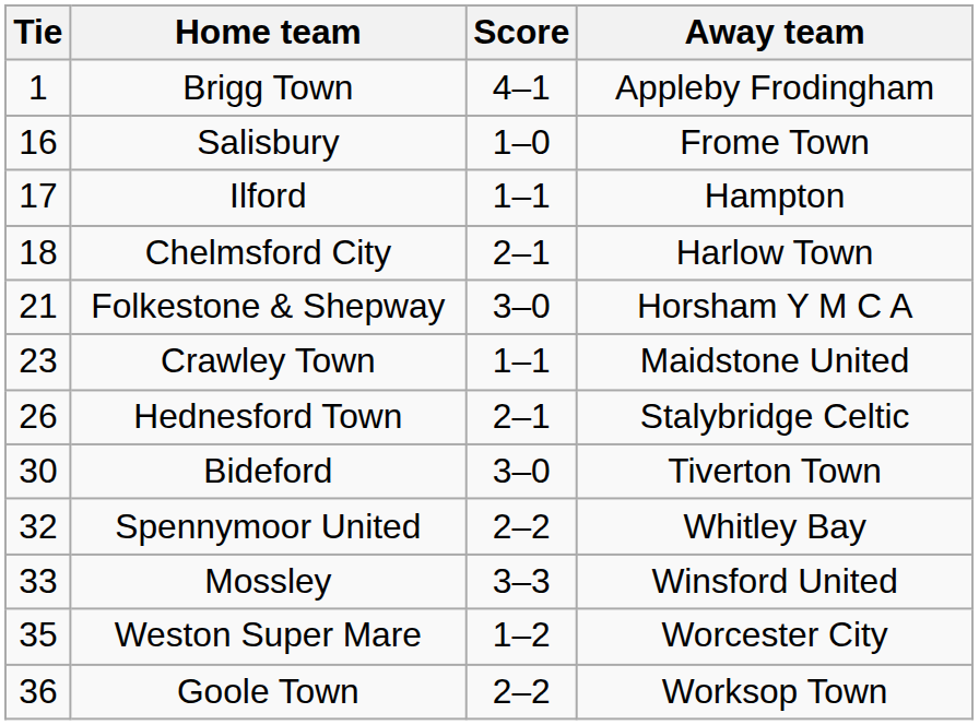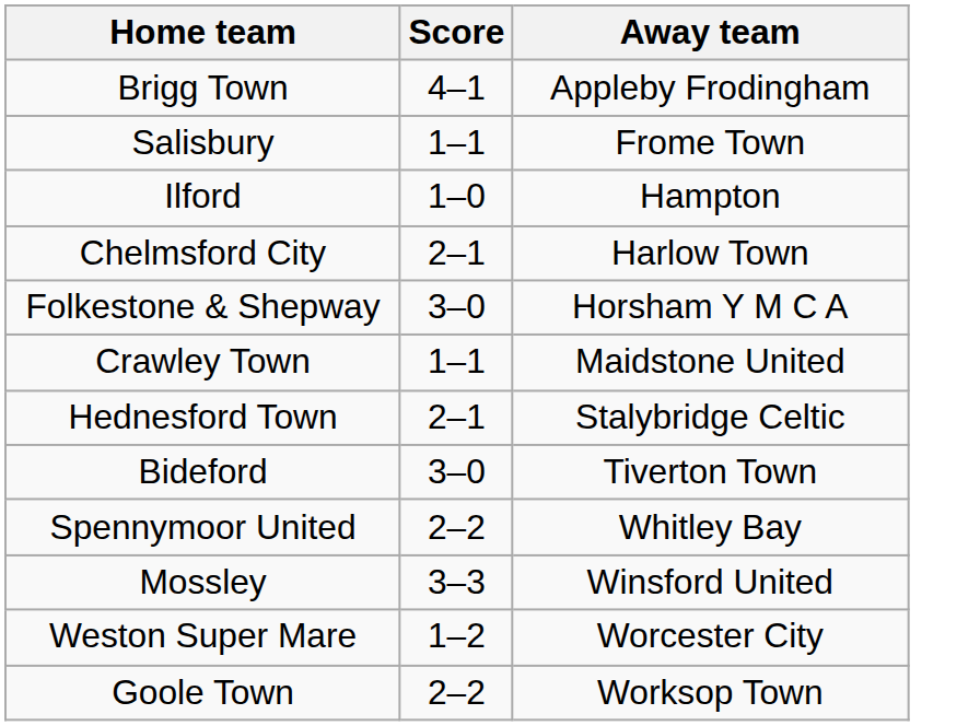- column: Tie | 1 | 16 | 17 | 18 | 21 | 23 | 26 | 30 | 32 | 33 | 35 | 36
Salisbury | Score: 1–0 -> 1–1
Ilford | Score: 1–1 -> 1–0
